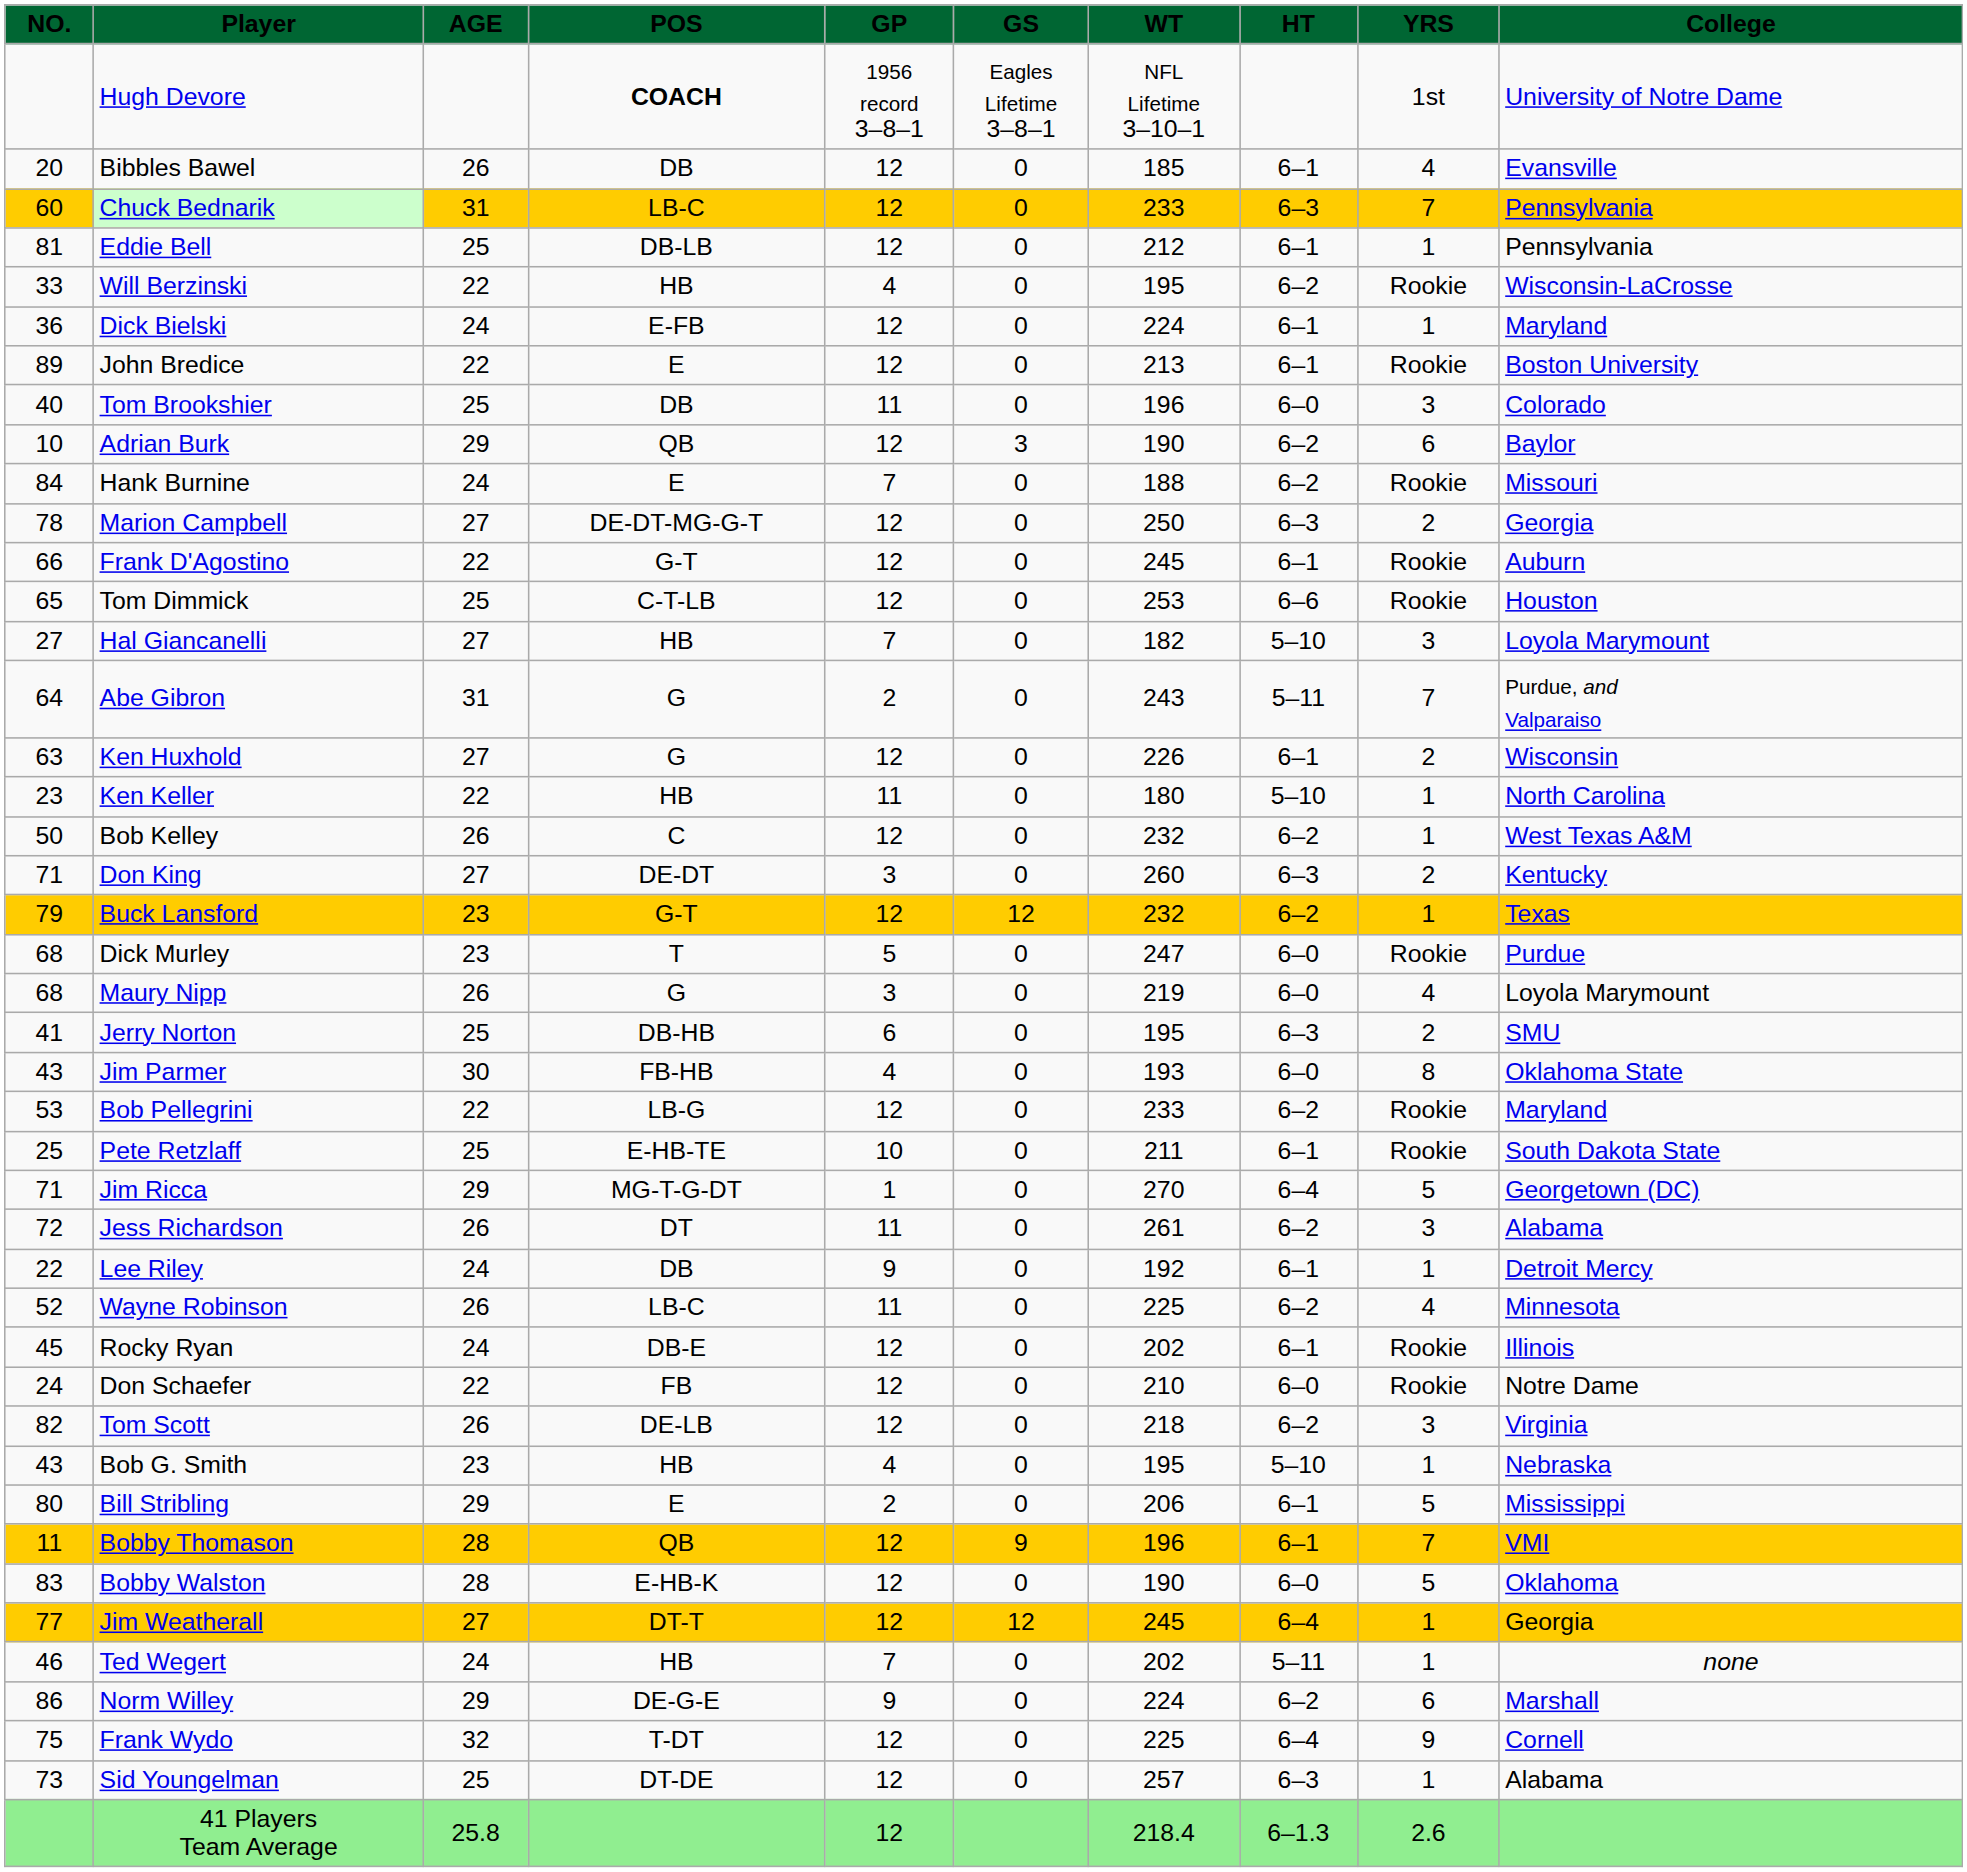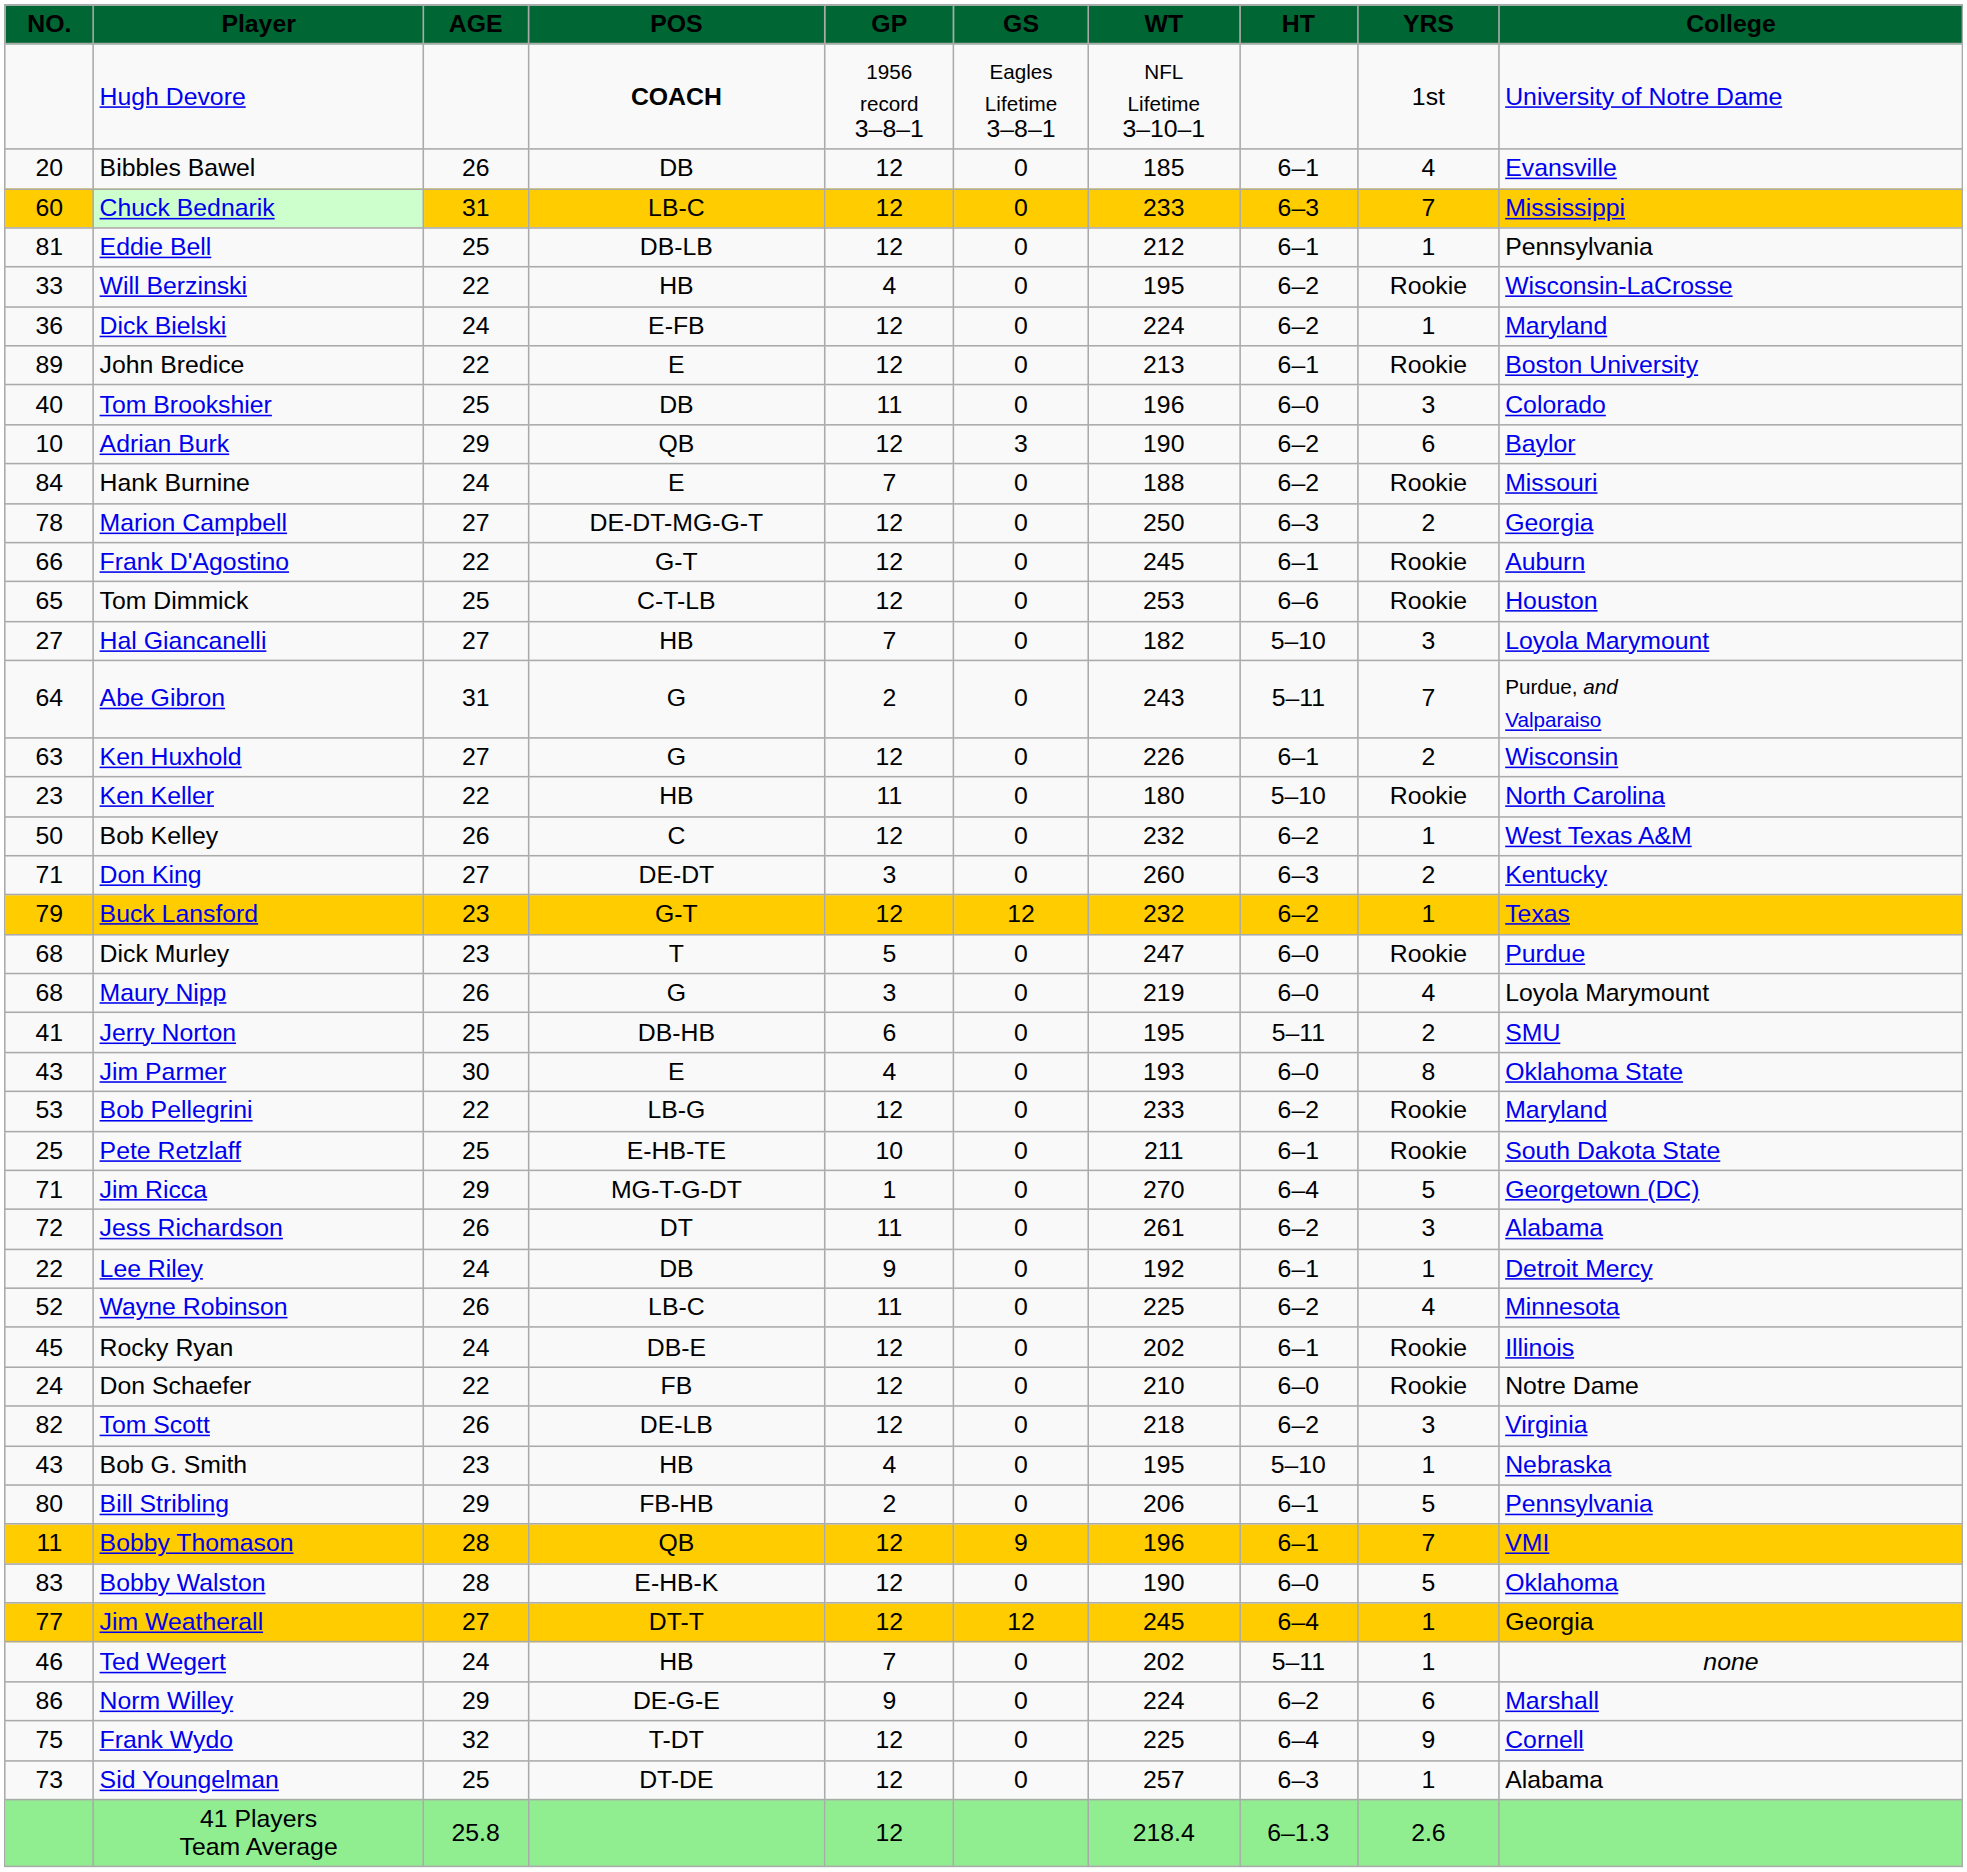Chuck Bednarik | College: Pennsylvania -> Mississippi
Dick Bielski | HT: 6–1 -> 6–2
Ken Keller | YRS: 1 -> Rookie
Jerry Norton | HT: 6–3 -> 5–11
Jim Parmer | POS: FB-HB -> E
Bill Stribling | POS: E -> FB-HB
Bill Stribling | College: Mississippi -> Pennsylvania
